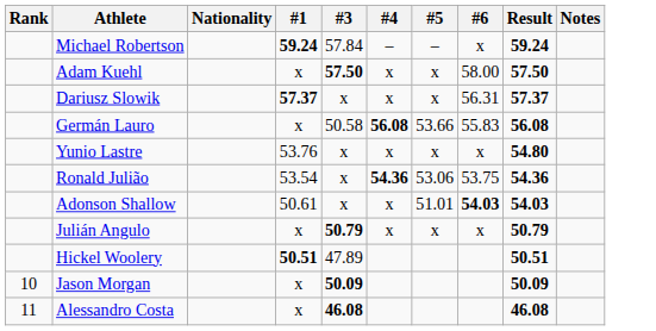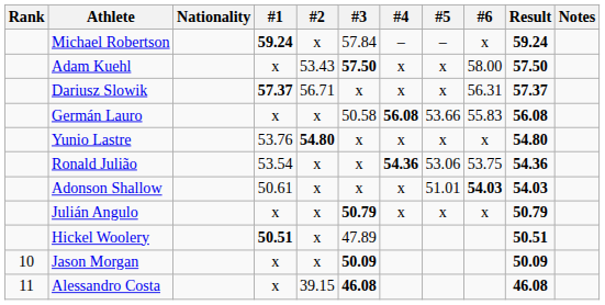+ column: #2 | x | 53.43 | 56.71 | x | 54.80 | x | x | x | x | x | 39.15
